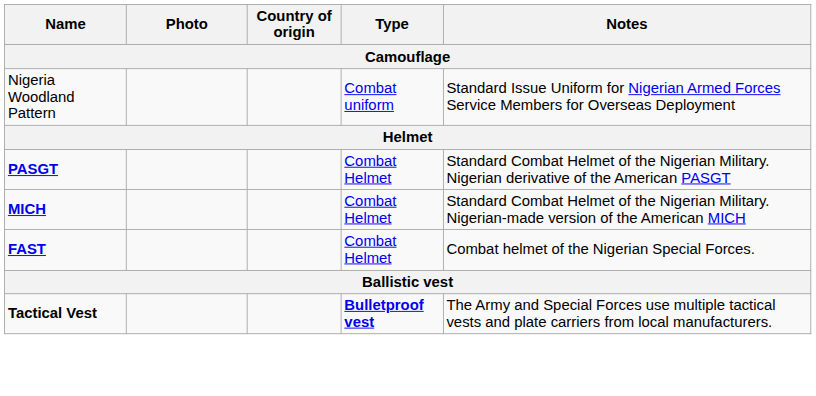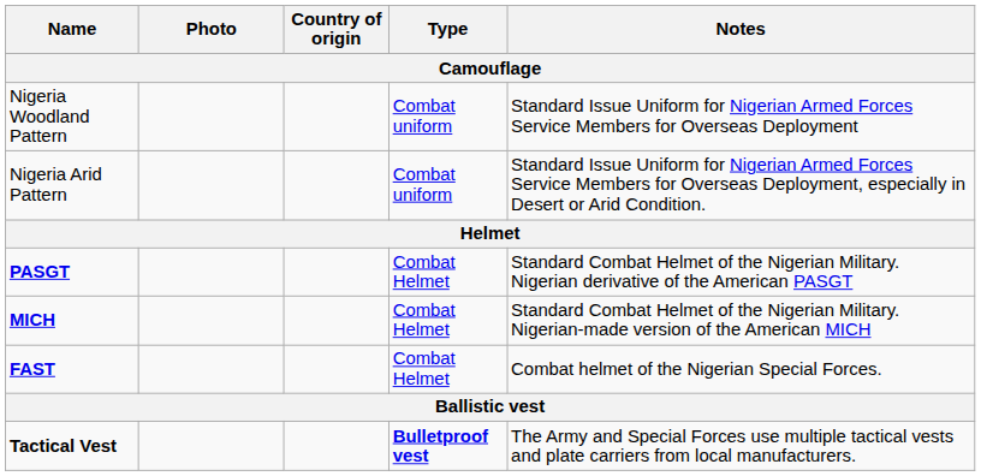+ row: Nigeria Arid Pattern | Combat uniform | Standard Issue Uniform for Nigerian Armed Forces Service Members for Overseas Deployment, especially in Desert or Arid Condition.
